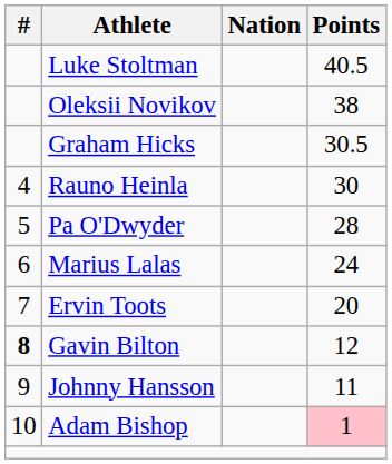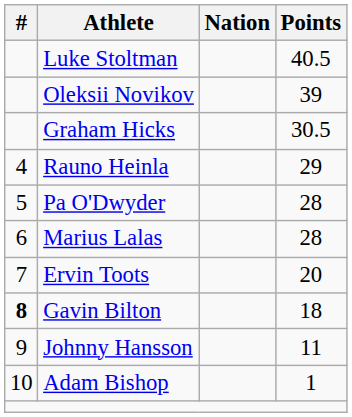Oleksii Novikov | Points: 38 -> 39
Rauno Heinla | Points: 30 -> 29
Marius Lalas | Points: 24 -> 28
Gavin Bilton | Points: 12 -> 18
Adam Bishop | Points: pink background -> no background
